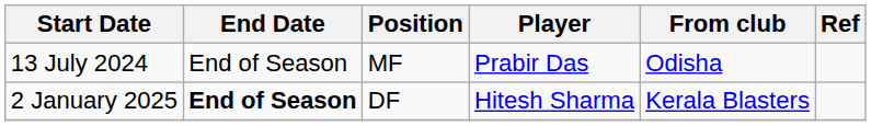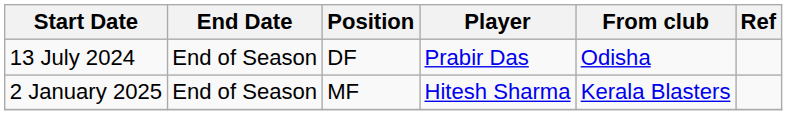13 July 2024 | Position: MF -> DF
2 January 2025 | End Date: bold -> normal
2 January 2025 | Position: DF -> MF
